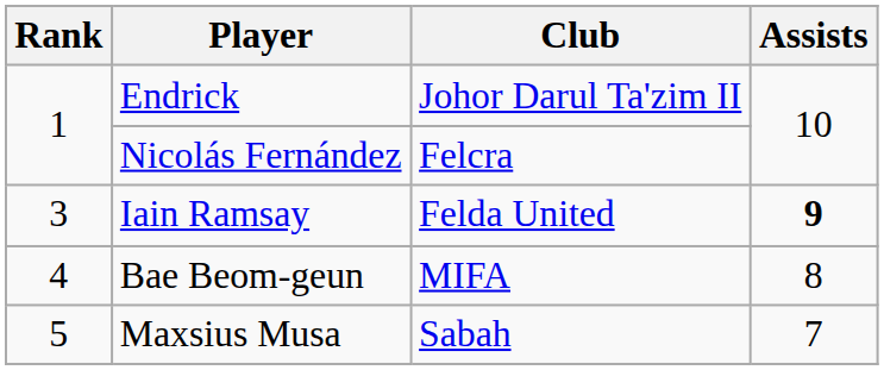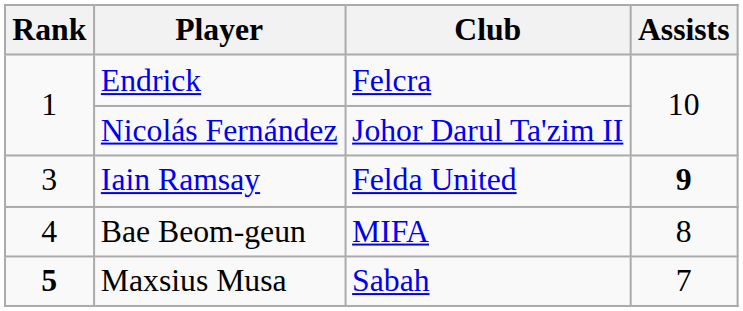Endrick | Club: Johor Darul Ta'zim II -> Felcra
Nicolás Fernández | Club: Felcra -> Johor Darul Ta'zim II
Maxsius Musa | Rank: normal -> bold
